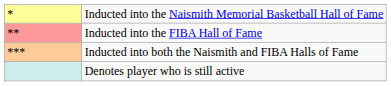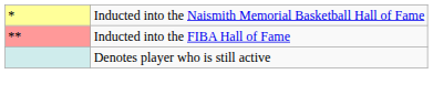- row: *** | Inducted into both the Naismith and FIBA Halls of Fame
